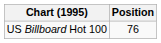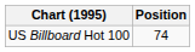US Billboard Hot 100 | Position: 76 -> 74
